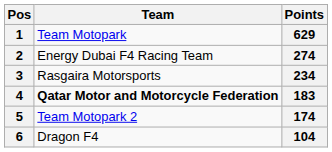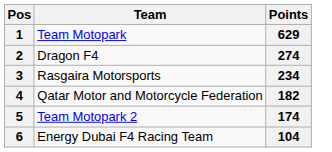2 | Team: Energy Dubai F4 Racing Team -> Dragon F4
4 | Team: bold -> normal
4 | Points: 183 -> 182
6 | Team: Dragon F4 -> Energy Dubai F4 Racing Team
